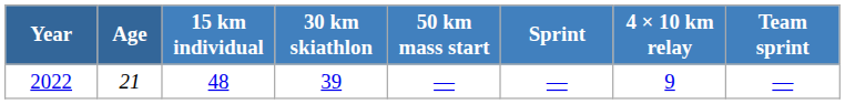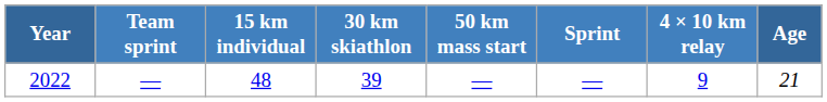columns swapped: Age <-> Team sprint
